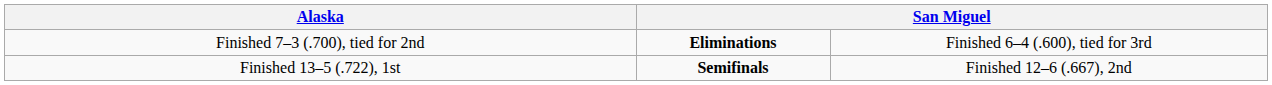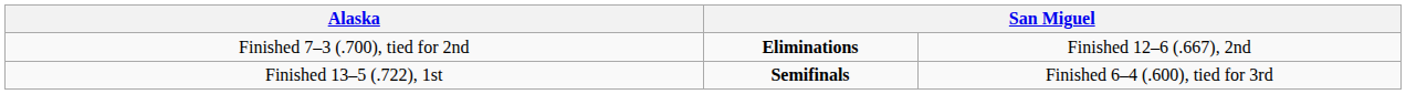Finished 7–3 (.700), tied for 2nd | column 4: Finished 6–4 (.600), tied for 3rd -> Finished 12–6 (.667), 2nd
Finished 13–5 (.722), 1st | column 4: Finished 12–6 (.667), 2nd -> Finished 6–4 (.600), tied for 3rd
